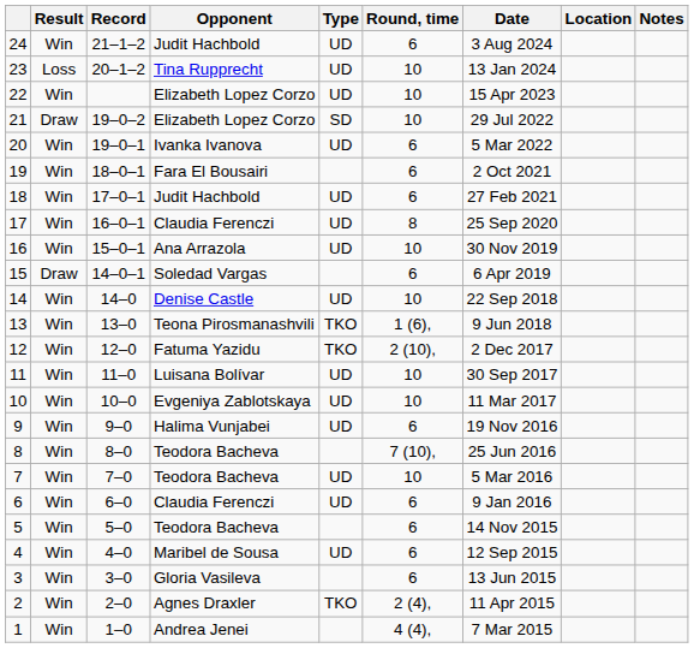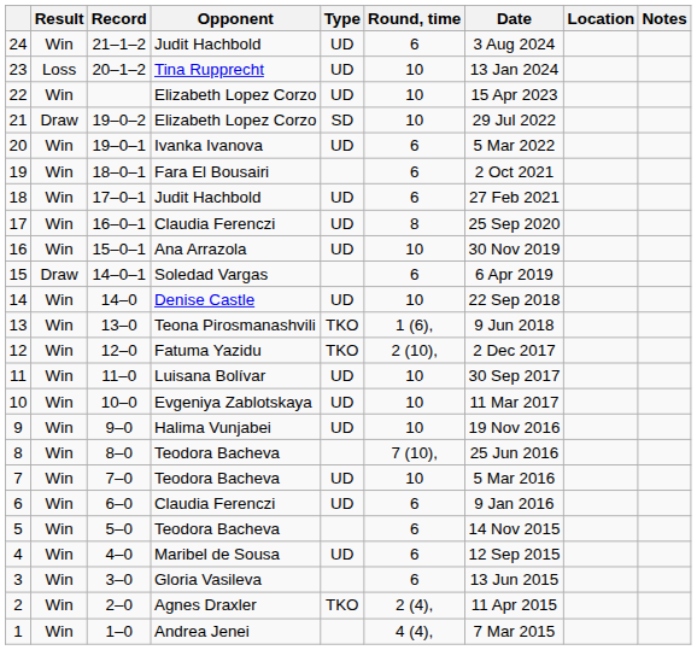9 | Round, time: 6 -> 10
